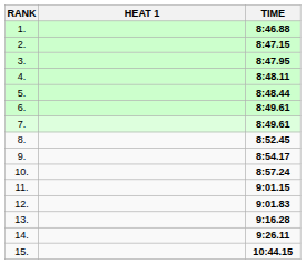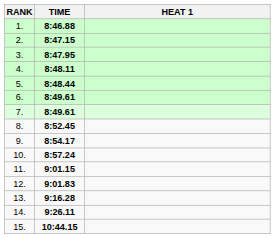columns swapped: HEAT 1 <-> TIME
